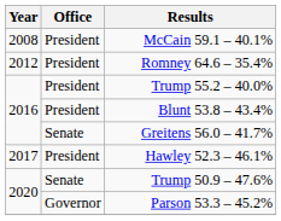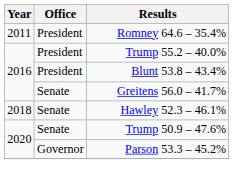- row: 2008 | President | McCain 59.1 – 40.1%
Romney 64.6 – 35.4% | Year: 2012 -> 2011
Hawley 52.3 – 46.1% | Year: 2017 -> 2018
Hawley 52.3 – 46.1% | Office: President -> Senate
